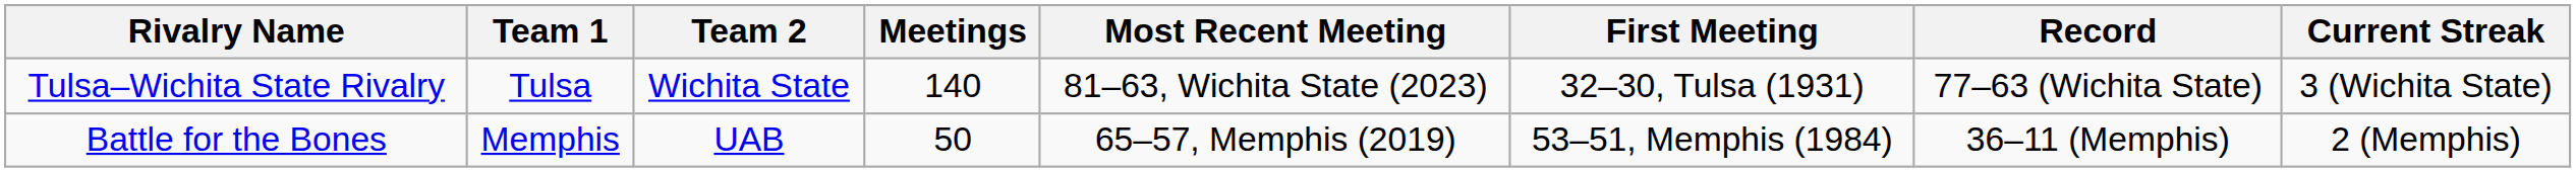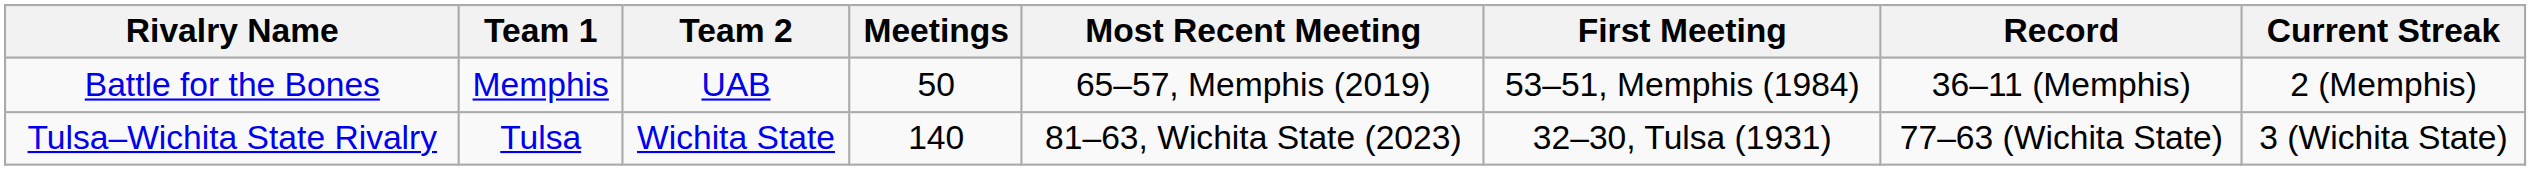rows swapped: Battle for the Bones <-> Tulsa–Wichita State Rivalry
